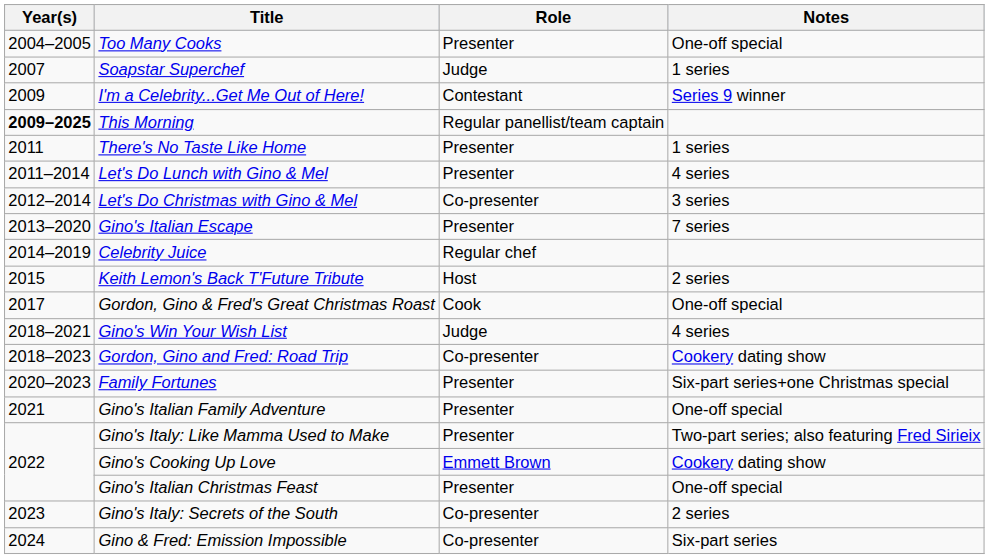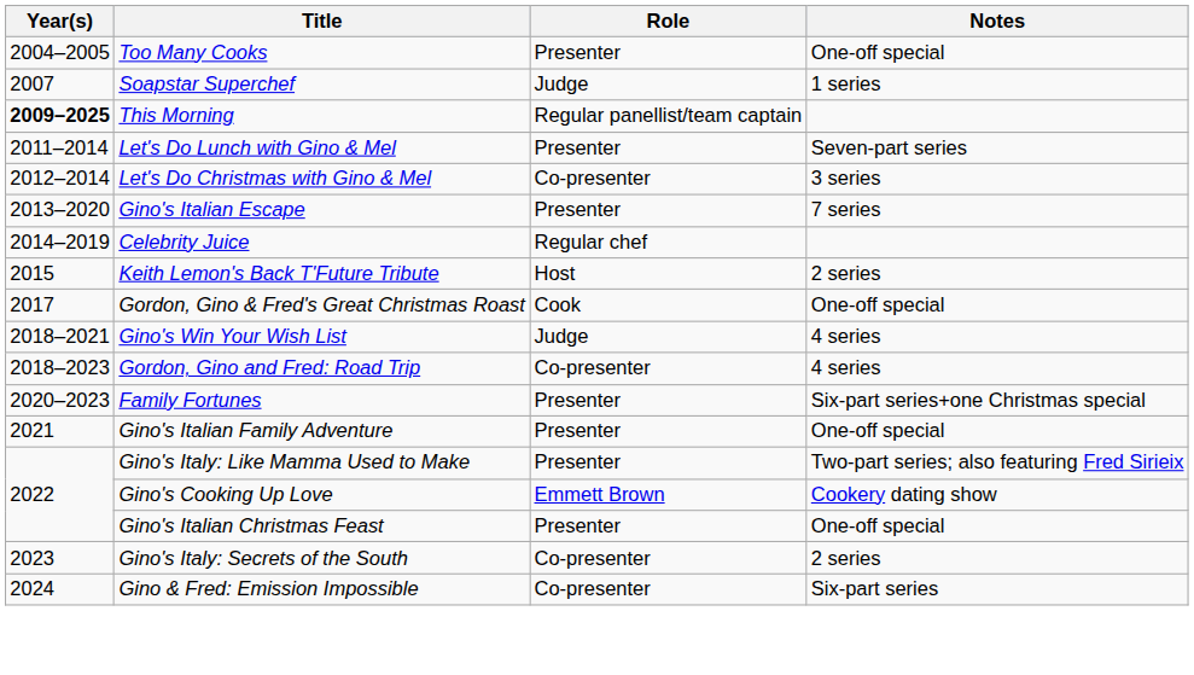- row: 2009 | I'm a Celebrity...Get Me Out of Here! | Contestant | Series 9 winner
- row: 2011 | There's No Taste Like Home | Presenter | 1 series
Let's Do Lunch with Gino & Mel | Notes: 4 series -> Seven-part series
Gordon, Gino and Fred: Road Trip | Notes: Cookery dating show -> 4 series
